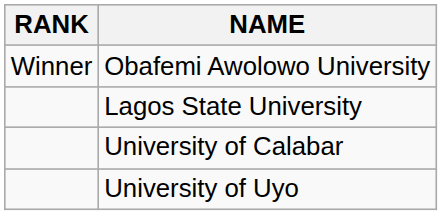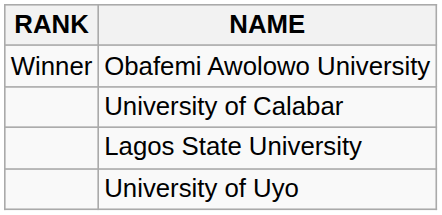rows swapped: University of Calabar <-> Lagos State University
